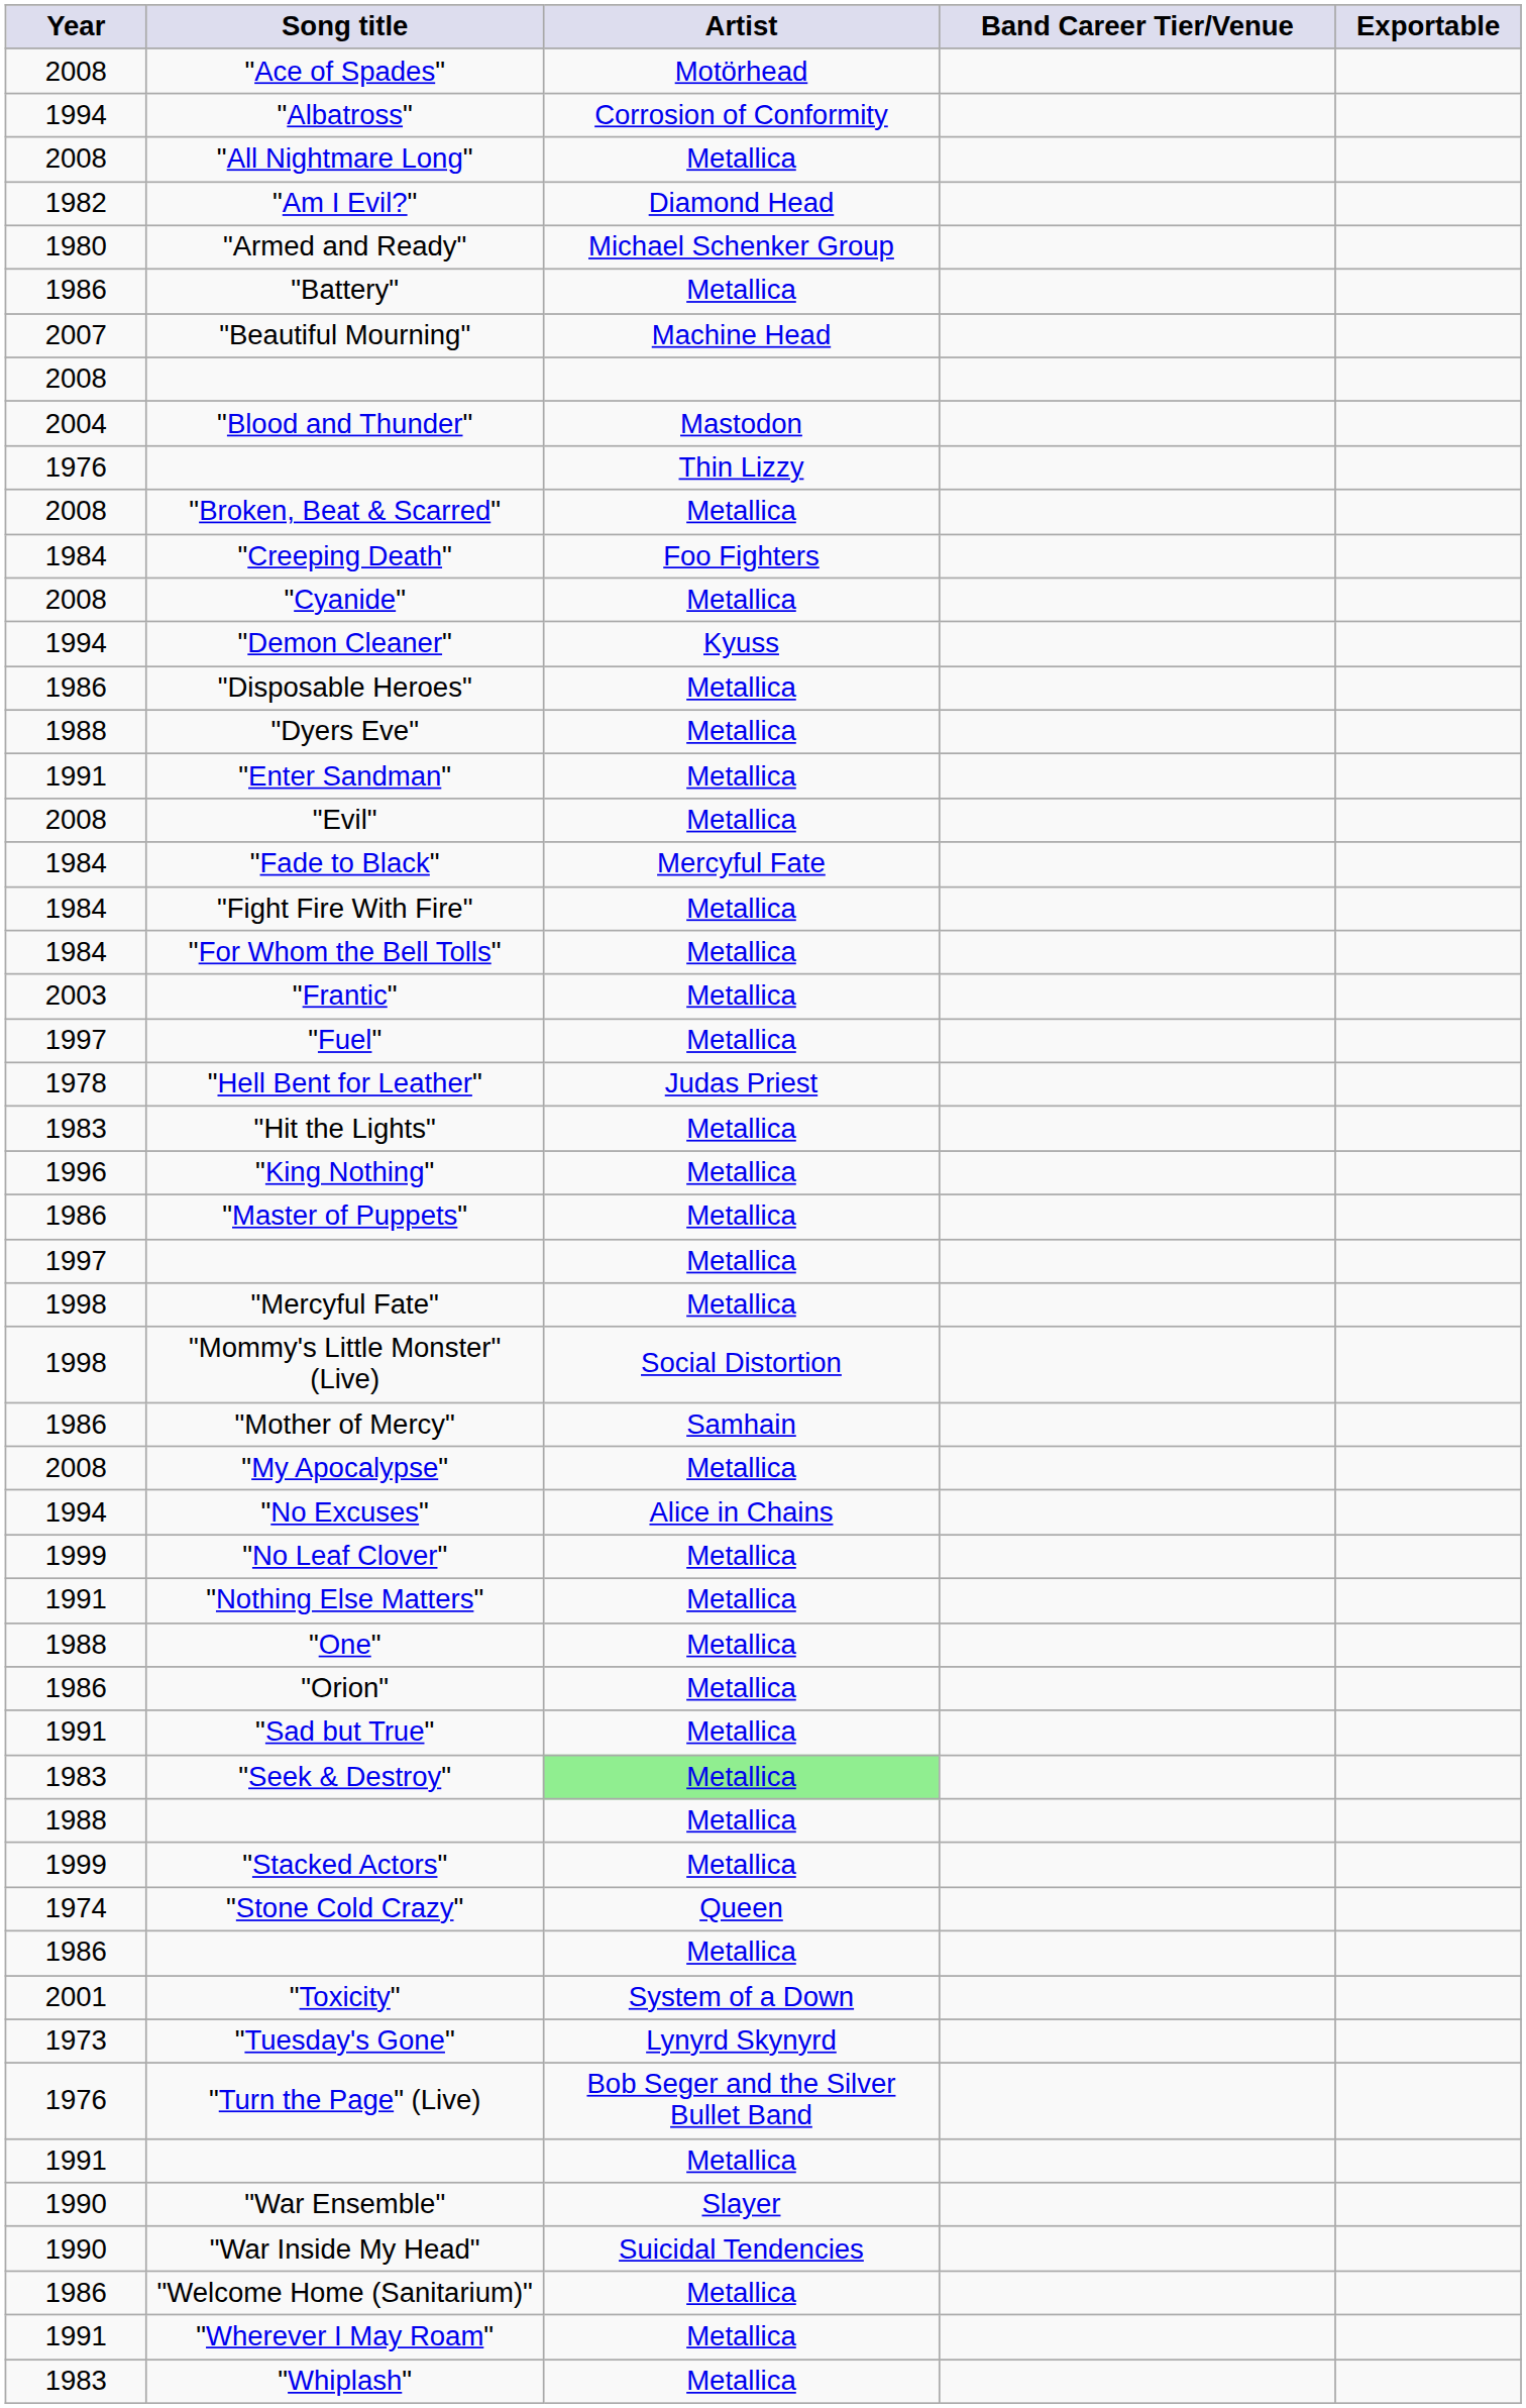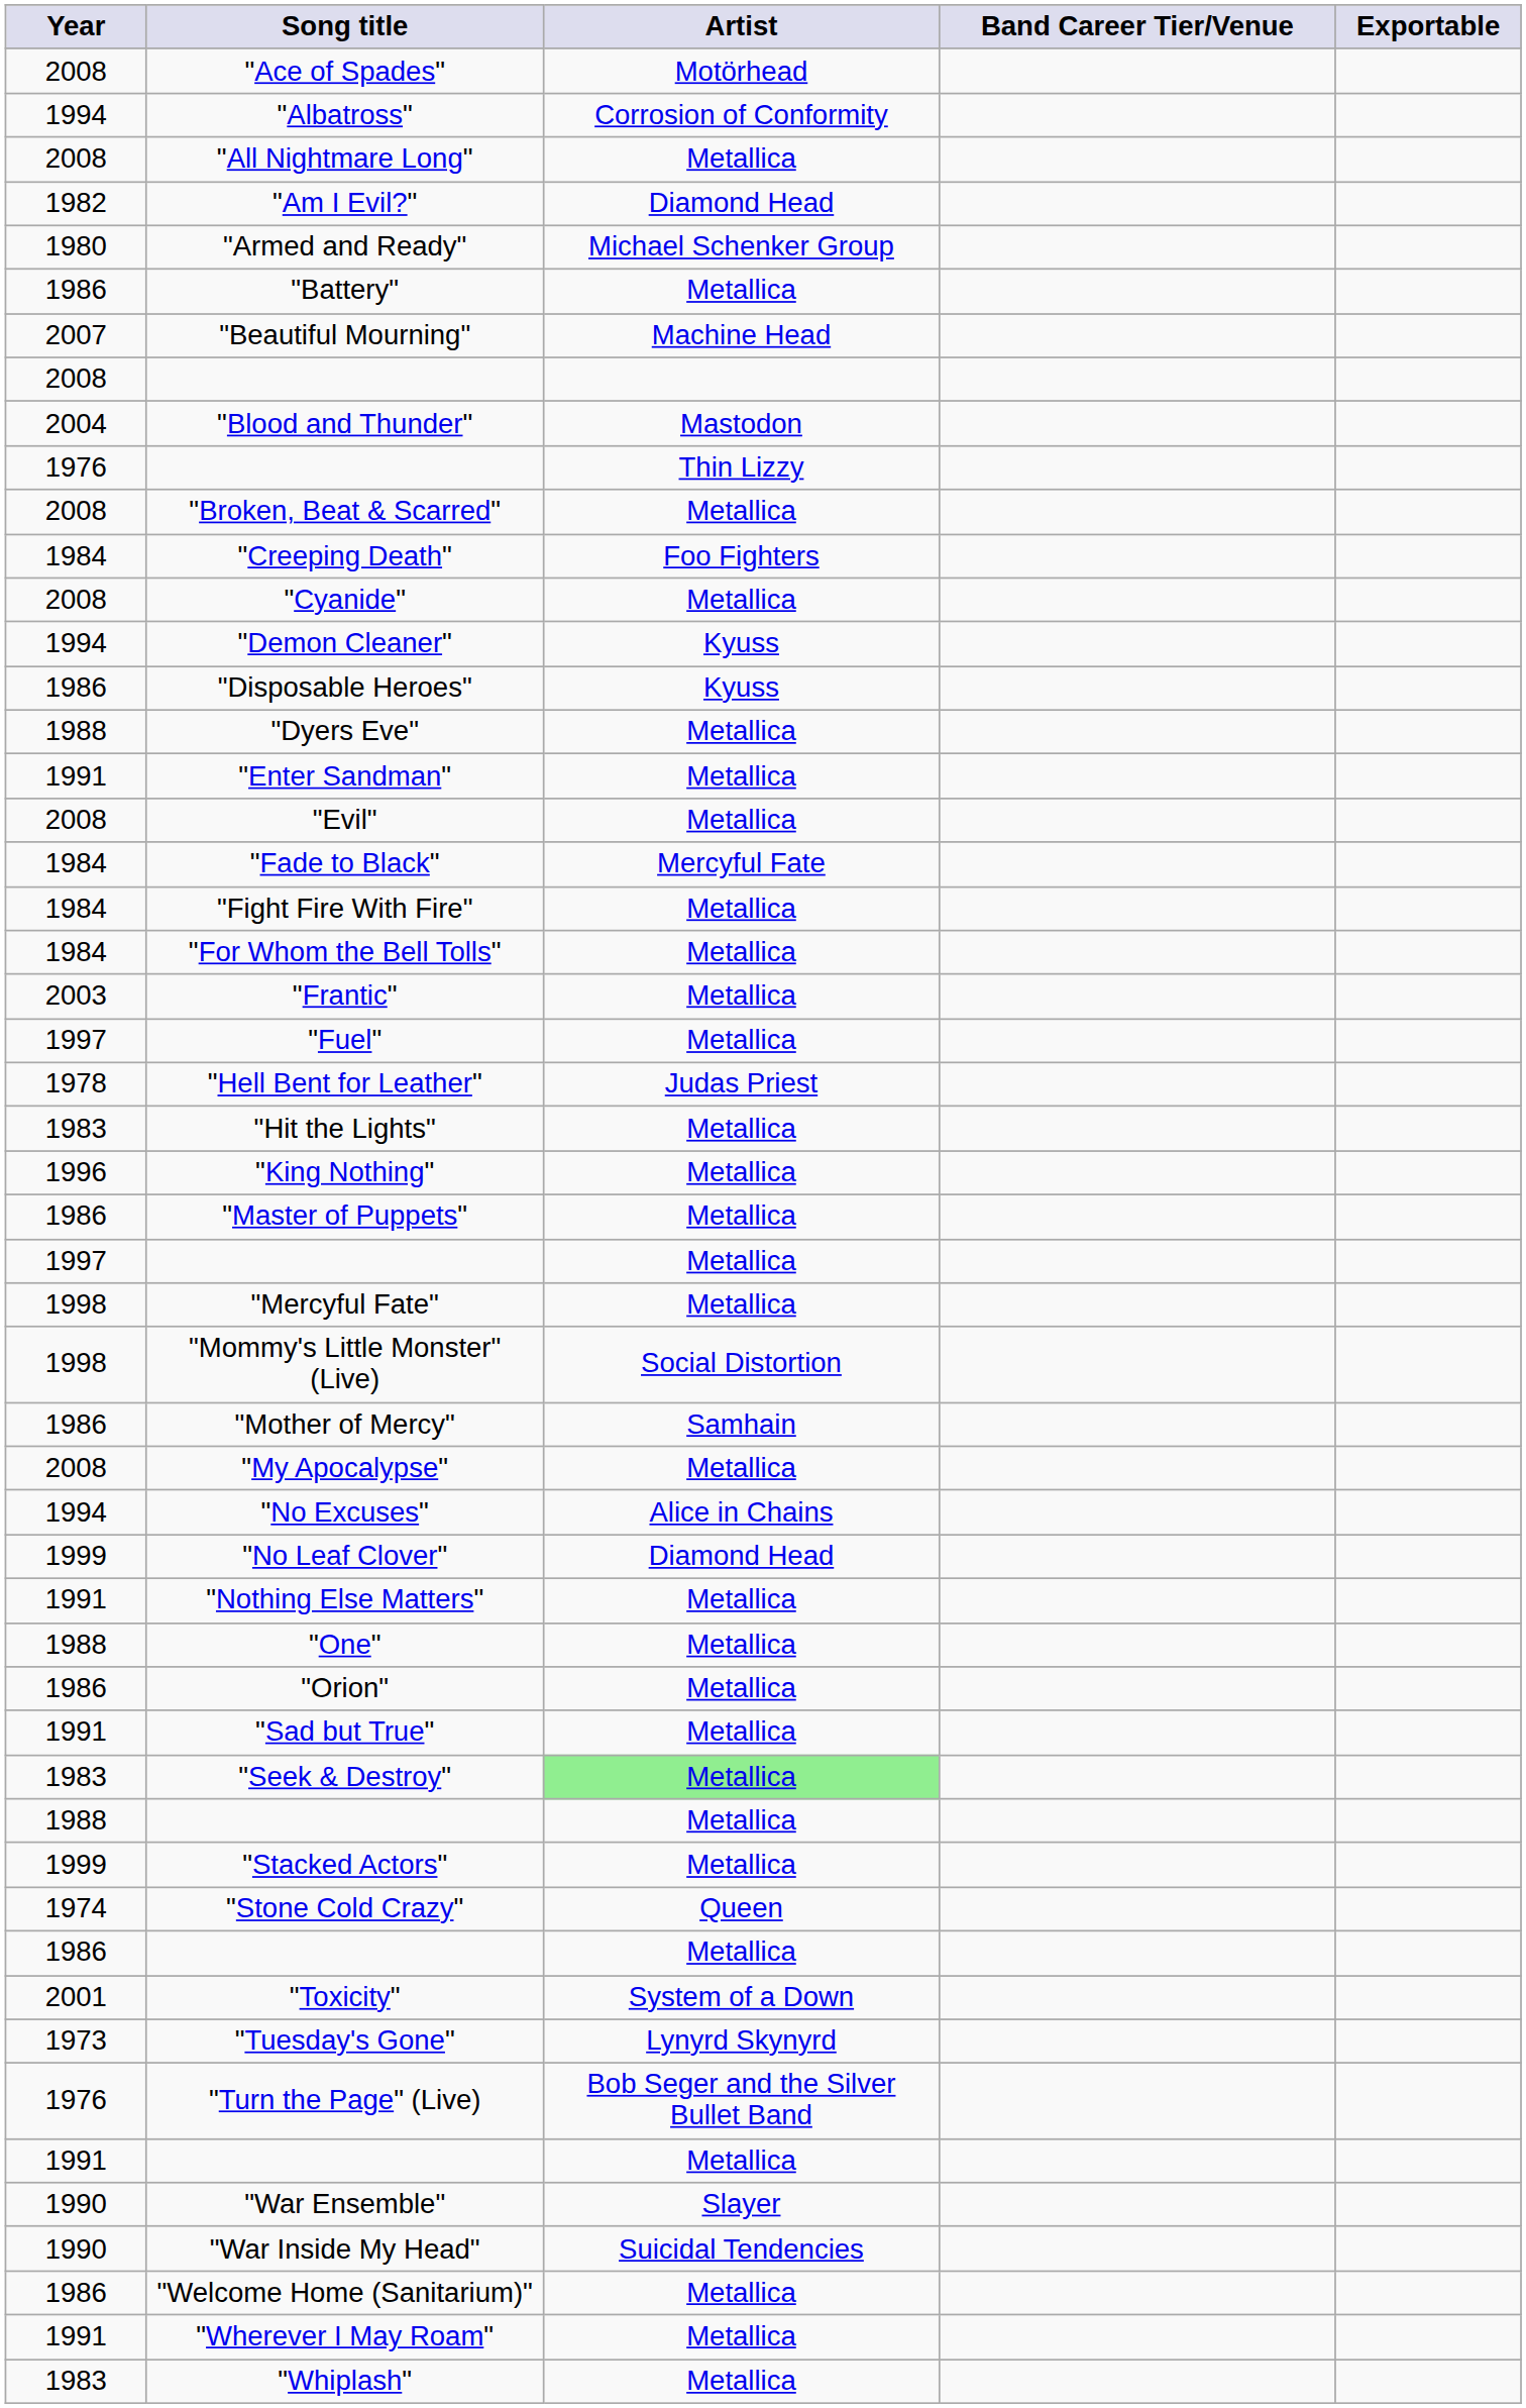"Disposable Heroes" | Artist: Metallica -> Kyuss
"No Leaf Clover" | Artist: Metallica -> Diamond Head
